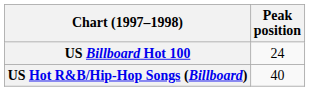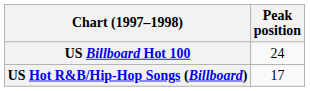US Hot R&B/Hip-Hop Songs (Billboard) | Peak position: 40 -> 17
